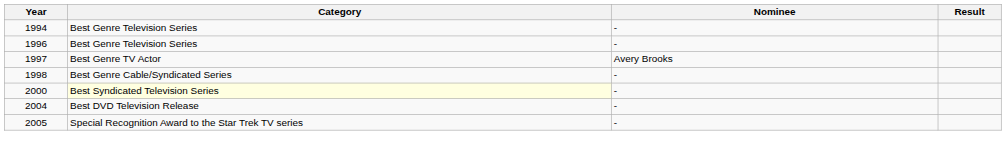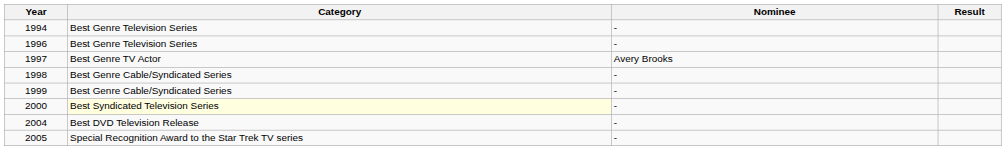+ row: 1999 | Best Genre Cable/Syndicated Series | -
